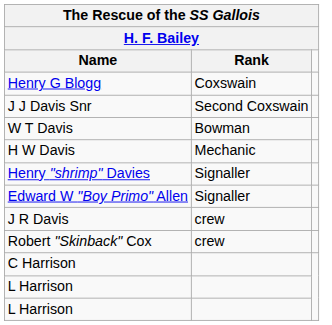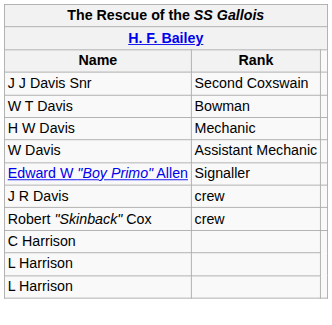- row: Henry G Blogg | Coxswain
+ row: W Davis | Assistant Mechanic
- row: Henry "shrimp" Davies | Signaller
